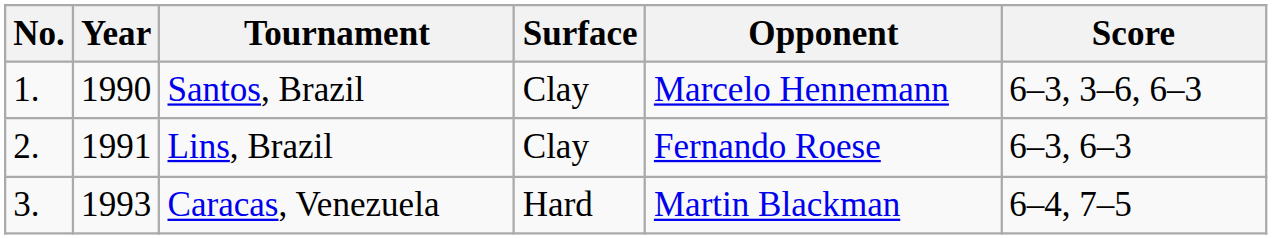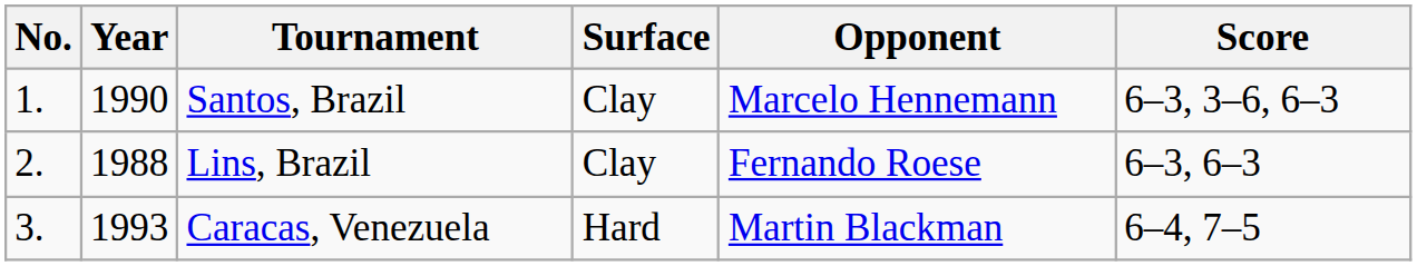Lins, Brazil | Year: 1991 -> 1988
